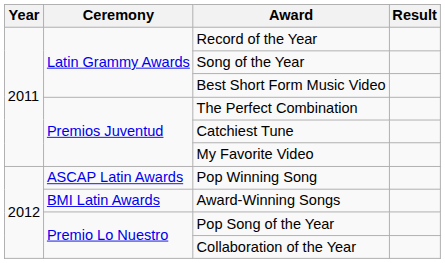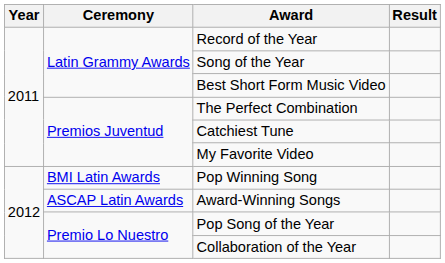Pop Winning Song | Ceremony: ASCAP Latin Awards -> BMI Latin Awards
Award-Winning Songs | Ceremony: BMI Latin Awards -> ASCAP Latin Awards
